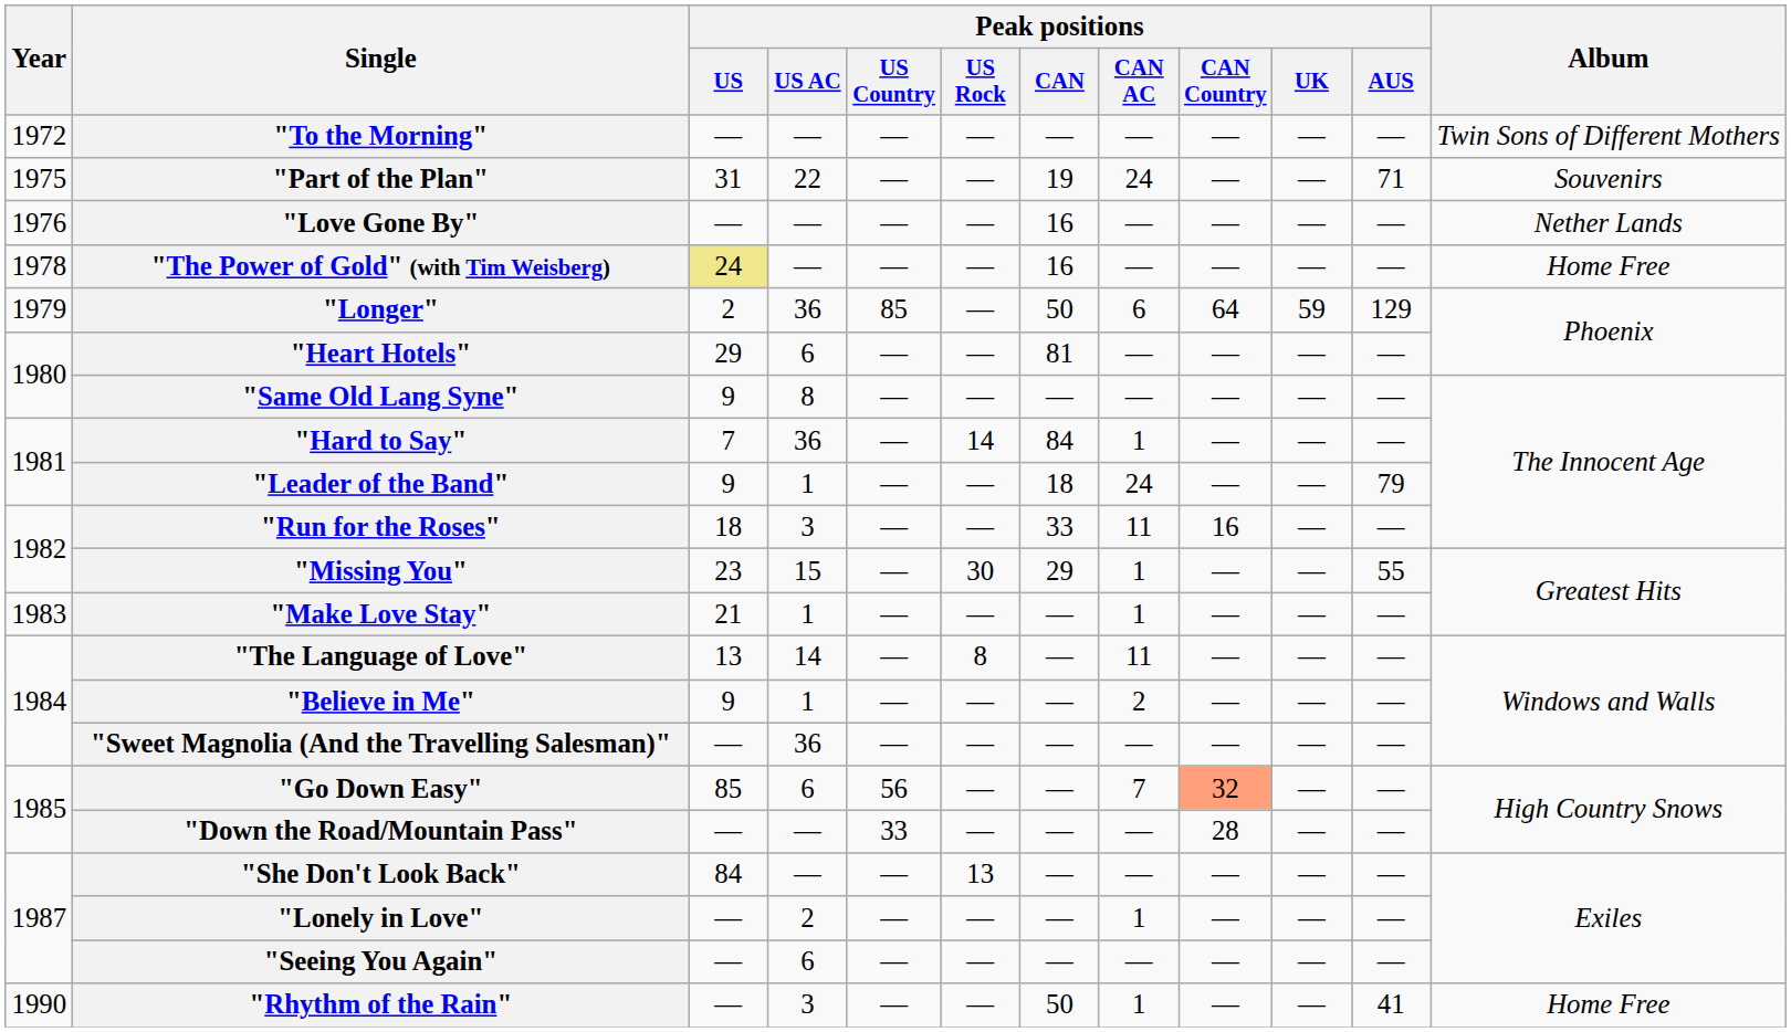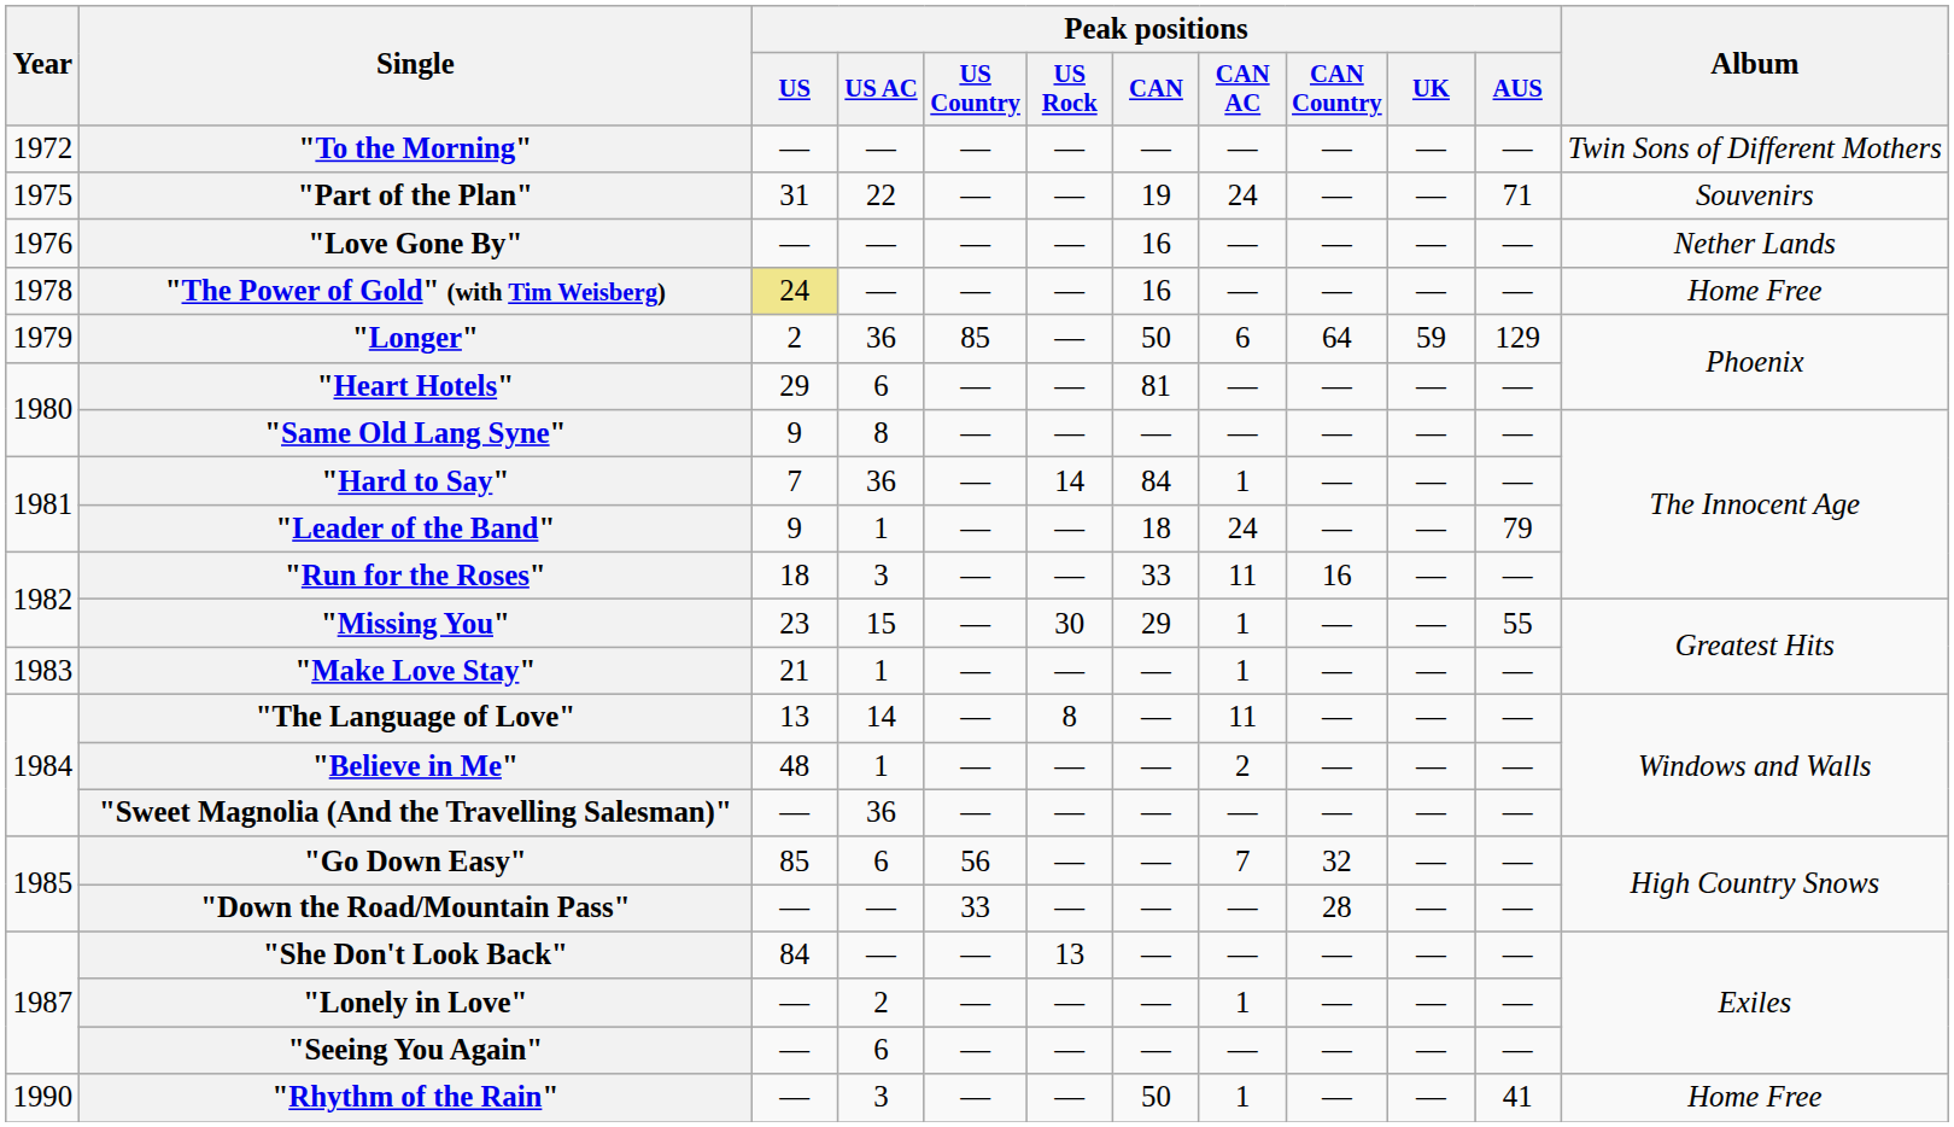"Believe in Me" | Peak positions / US: 9 -> 48
"Go Down Easy" | Peak positions / CAN Country: lightsalmon background -> no background
